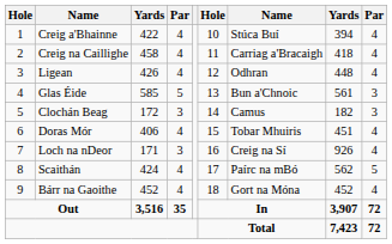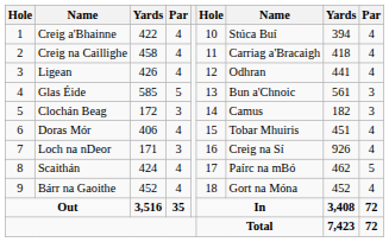Ligean | column 8: 448 -> 441
Scaithán | column 8: 562 -> 462
Out | column 8: 3,907 -> 3,408
